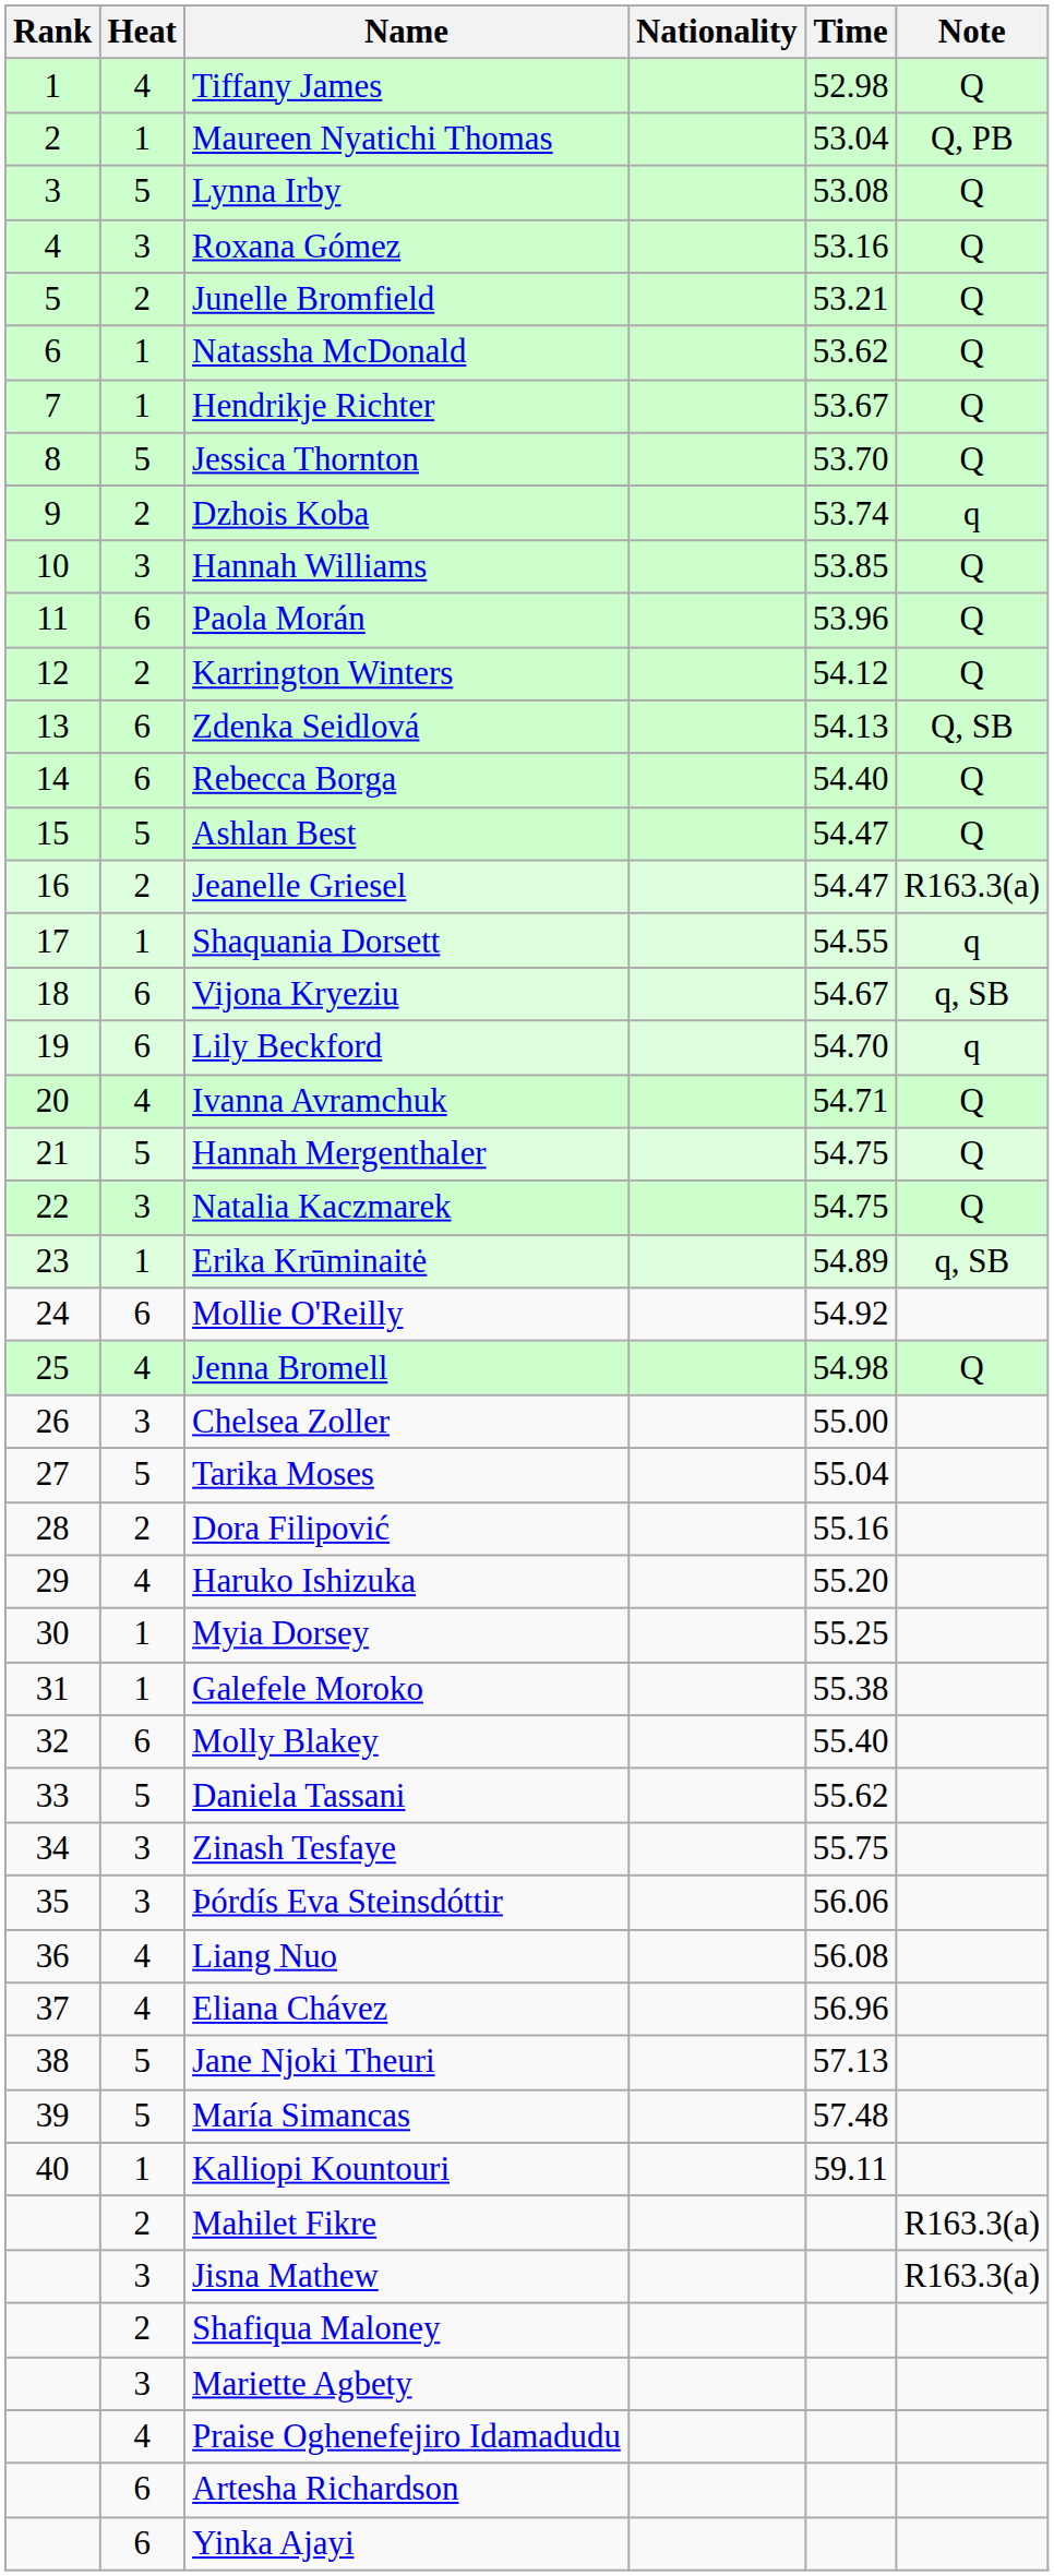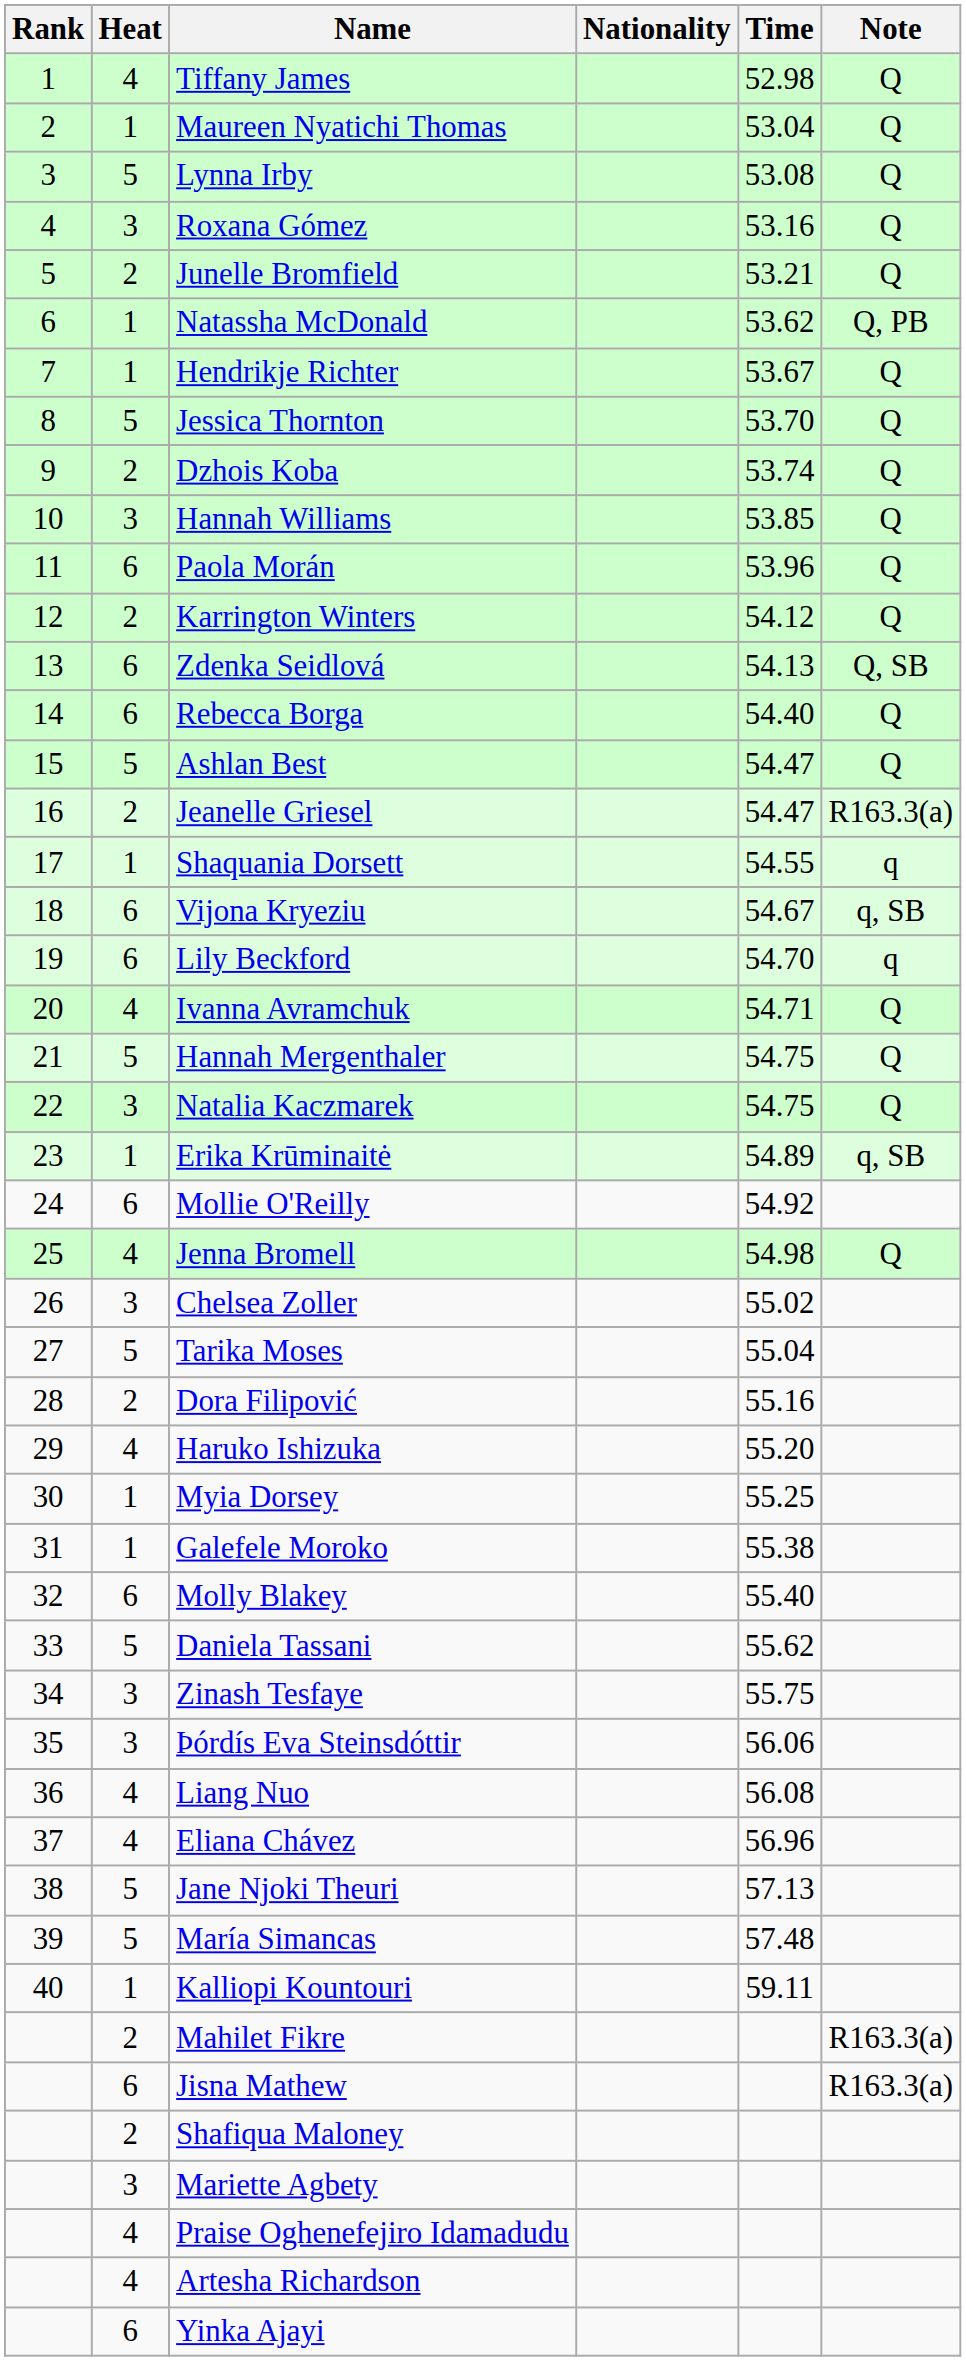Maureen Nyatichi Thomas | Note: Q, PB -> Q
Natassha McDonald | Note: Q -> Q, PB
Dzhois Koba | Note: q -> Q
Chelsea Zoller | Time: 55.00 -> 55.02
Jisna Mathew | Heat: 3 -> 6
Artesha Richardson | Heat: 6 -> 4
